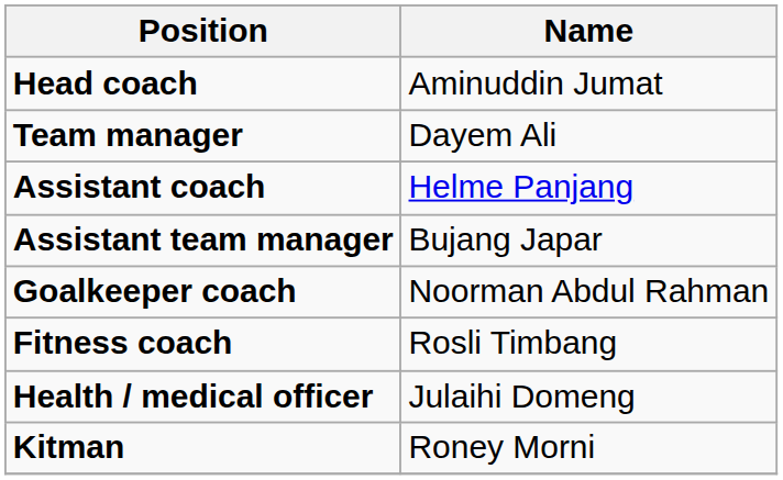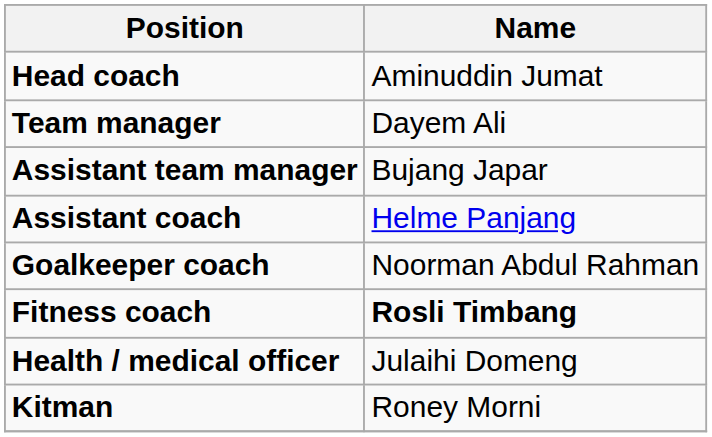rows swapped: Assistant team manager <-> Assistant coach
Fitness coach | Name: normal -> bold
